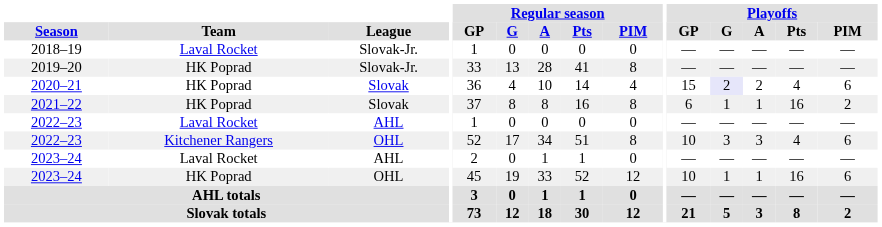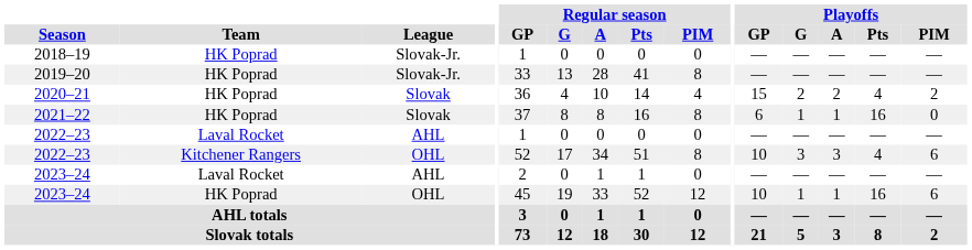2018–19 | Team: Laval Rocket -> HK Poprad
2020–21 | Playoffs / G: lavender background -> no background
2020–21 | Playoffs / PIM: 6 -> 2
2021–22 | Playoffs / PIM: 2 -> 0
